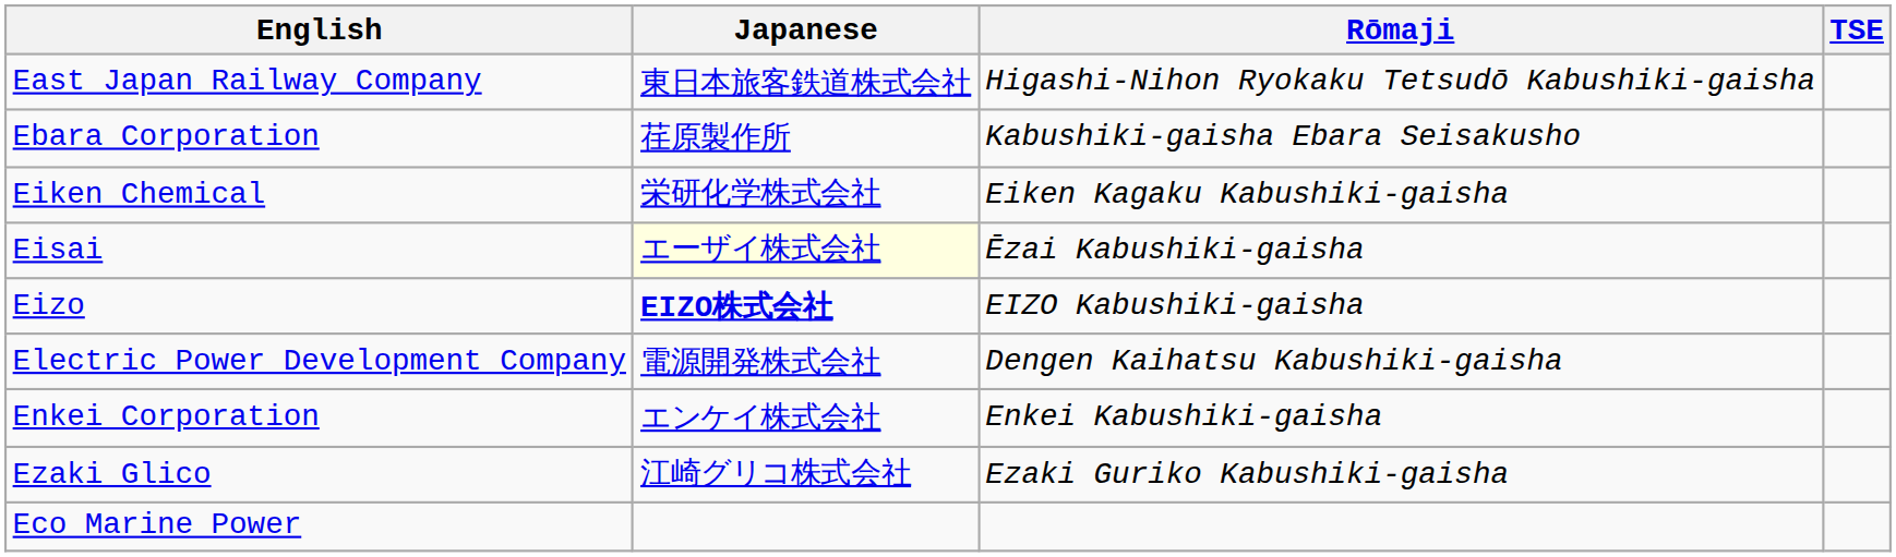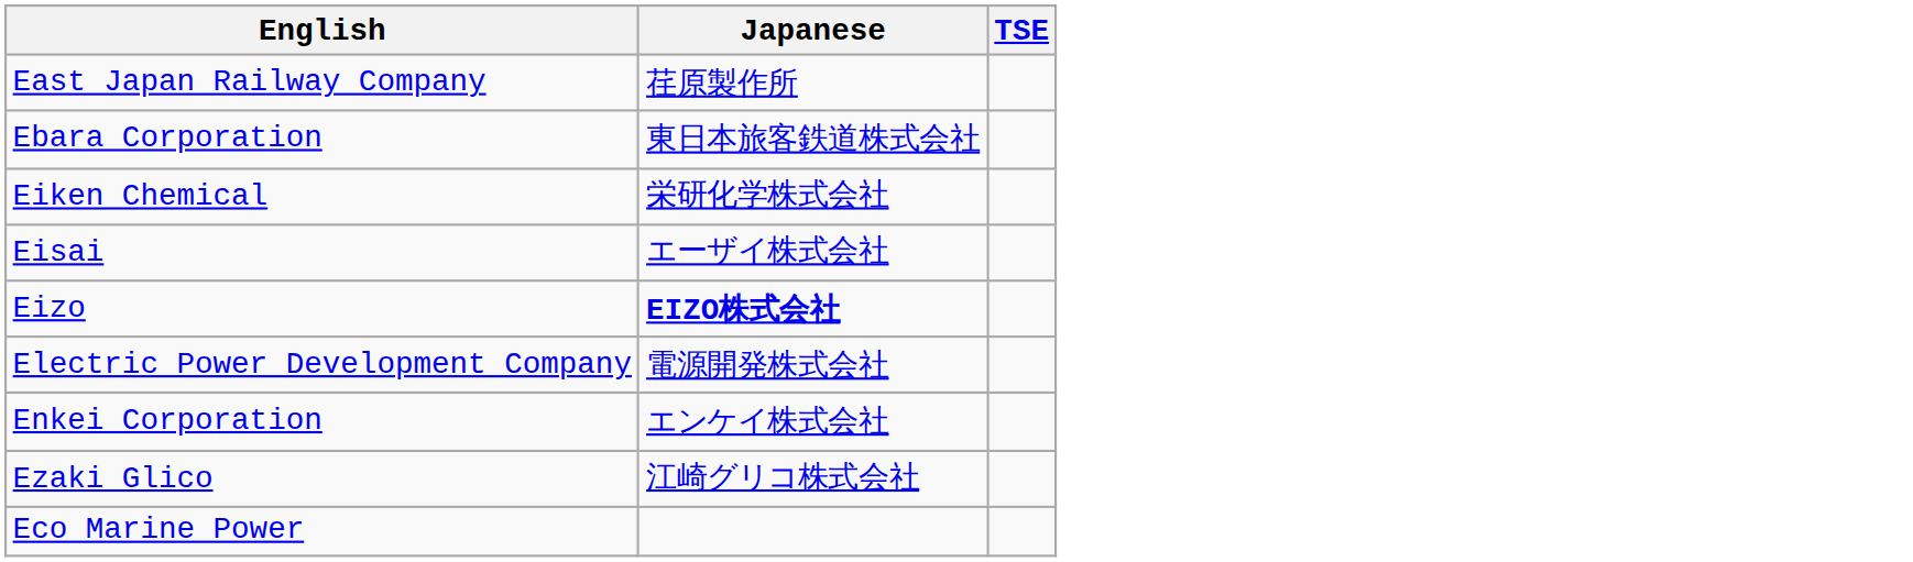- column: Rōmaji | Higashi-Nihon Ryokaku Tetsudō Kabushiki-gaisha | Kabushiki-gaisha Ebara Seisakusho | Eiken Kagaku Kabushiki-gaisha | Ēzai Kabushiki-gaisha | EIZO Kabushiki-gaisha | Dengen Kaihatsu Kabushiki-gaisha | Enkei Kabushiki-gaisha | Ezaki Guriko Kabushiki-gaisha
East Japan Railway Company | Japanese: 東日本旅客鉄道株式会社 -> 荏原製作所
Ebara Corporation | Japanese: 荏原製作所 -> 東日本旅客鉄道株式会社
Eisai | Japanese: lightyellow background -> no background
